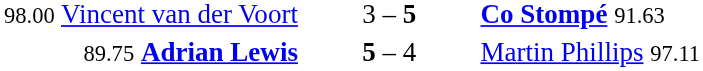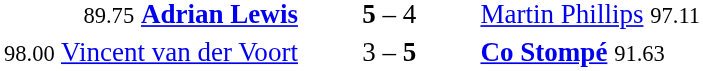rows swapped: 98.00 Vincent van der Voort <-> 89.75 Adrian Lewis
